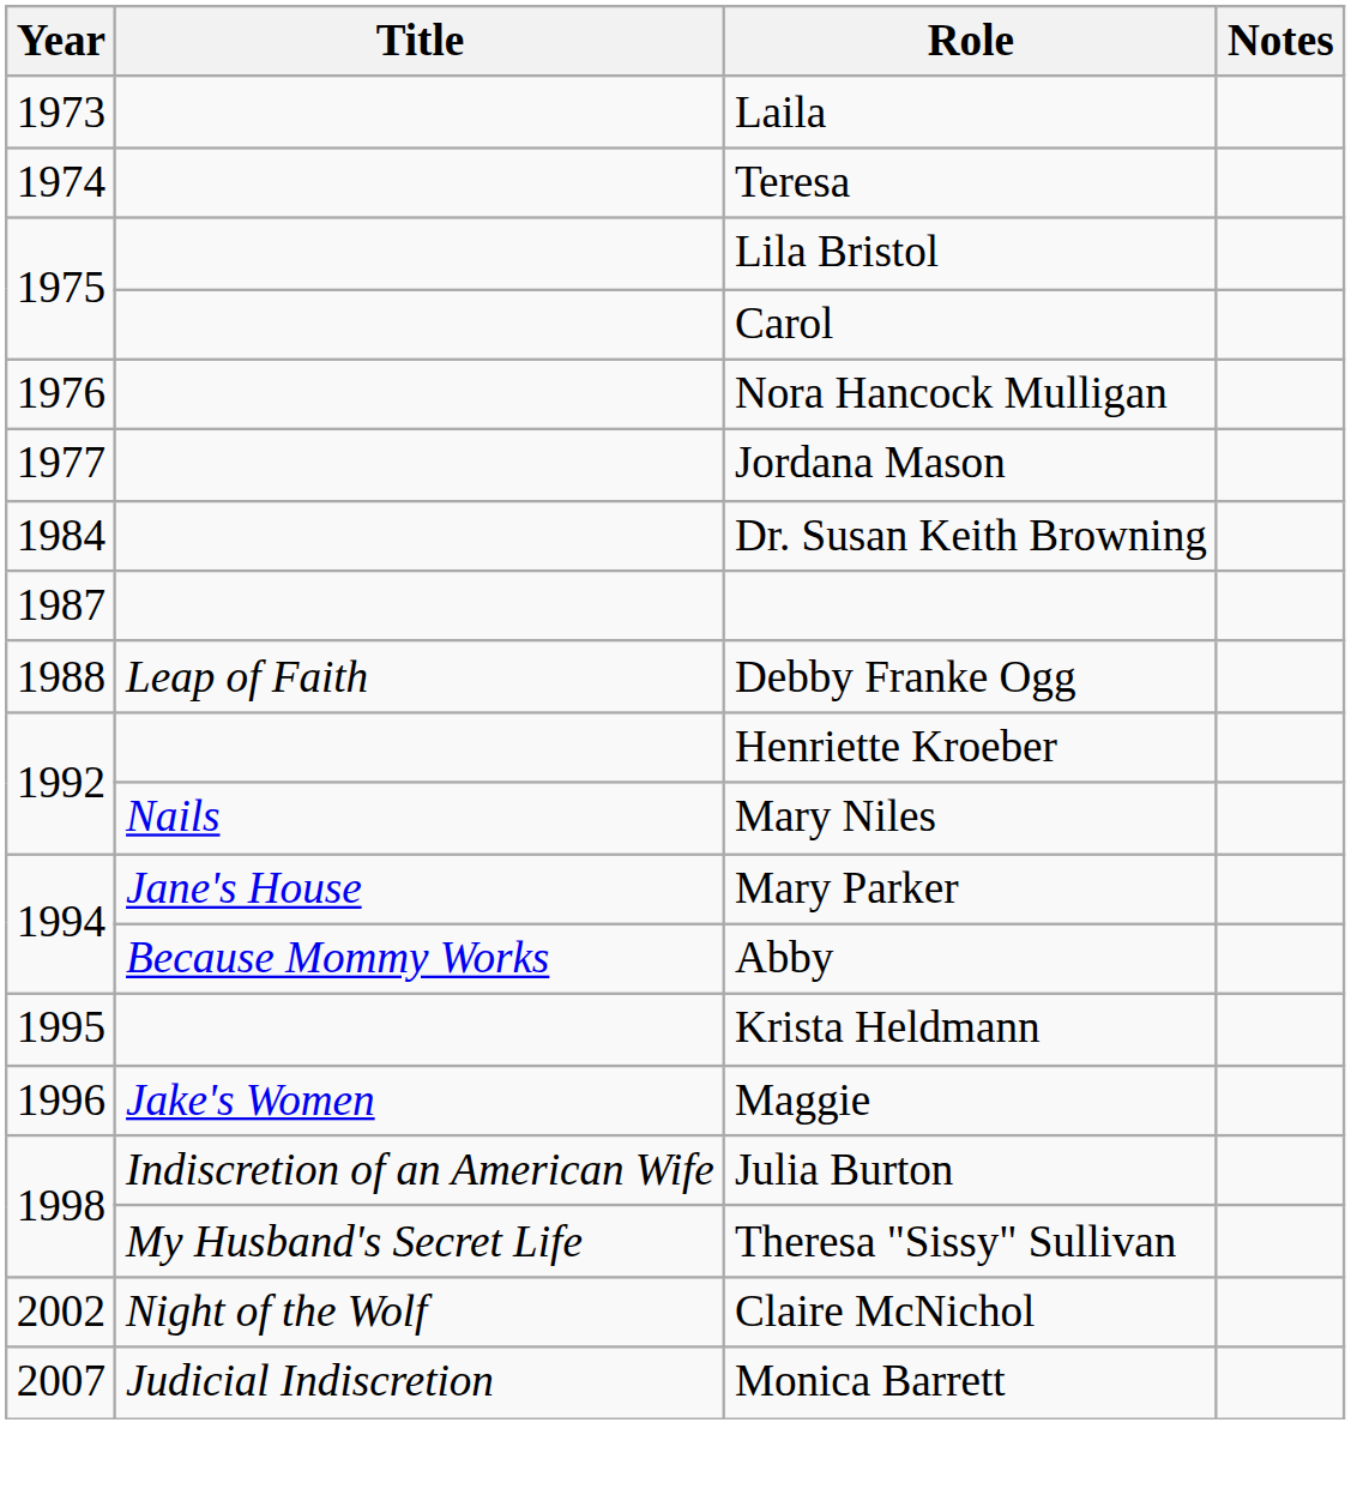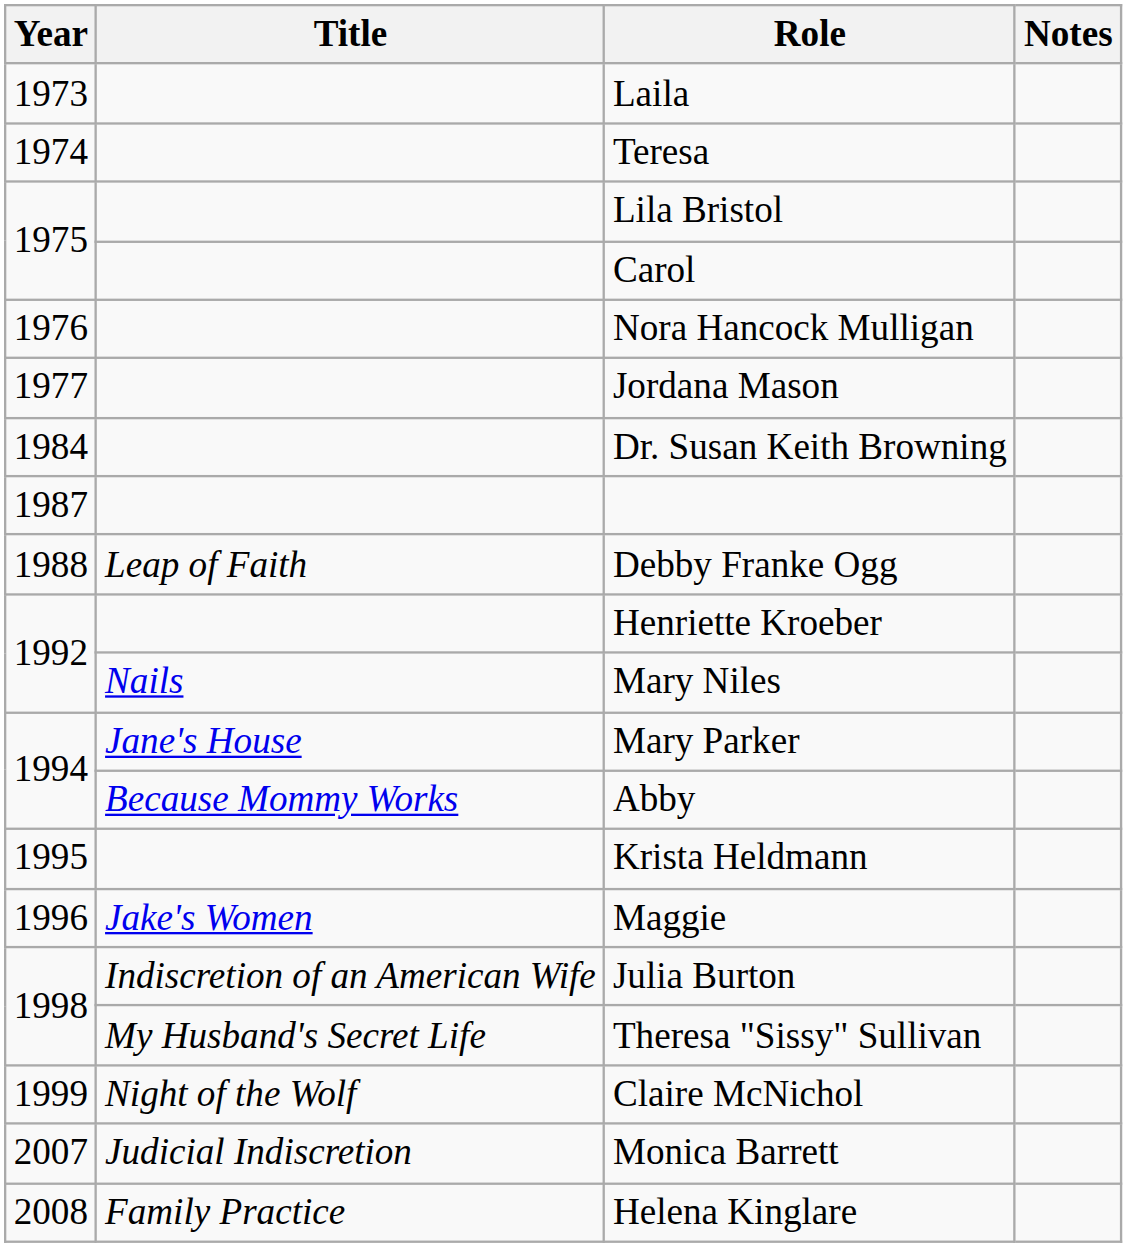Claire McNichol | Year: 2002 -> 1999
+ row: 2008 | Family Practice | Helena Kinglare
